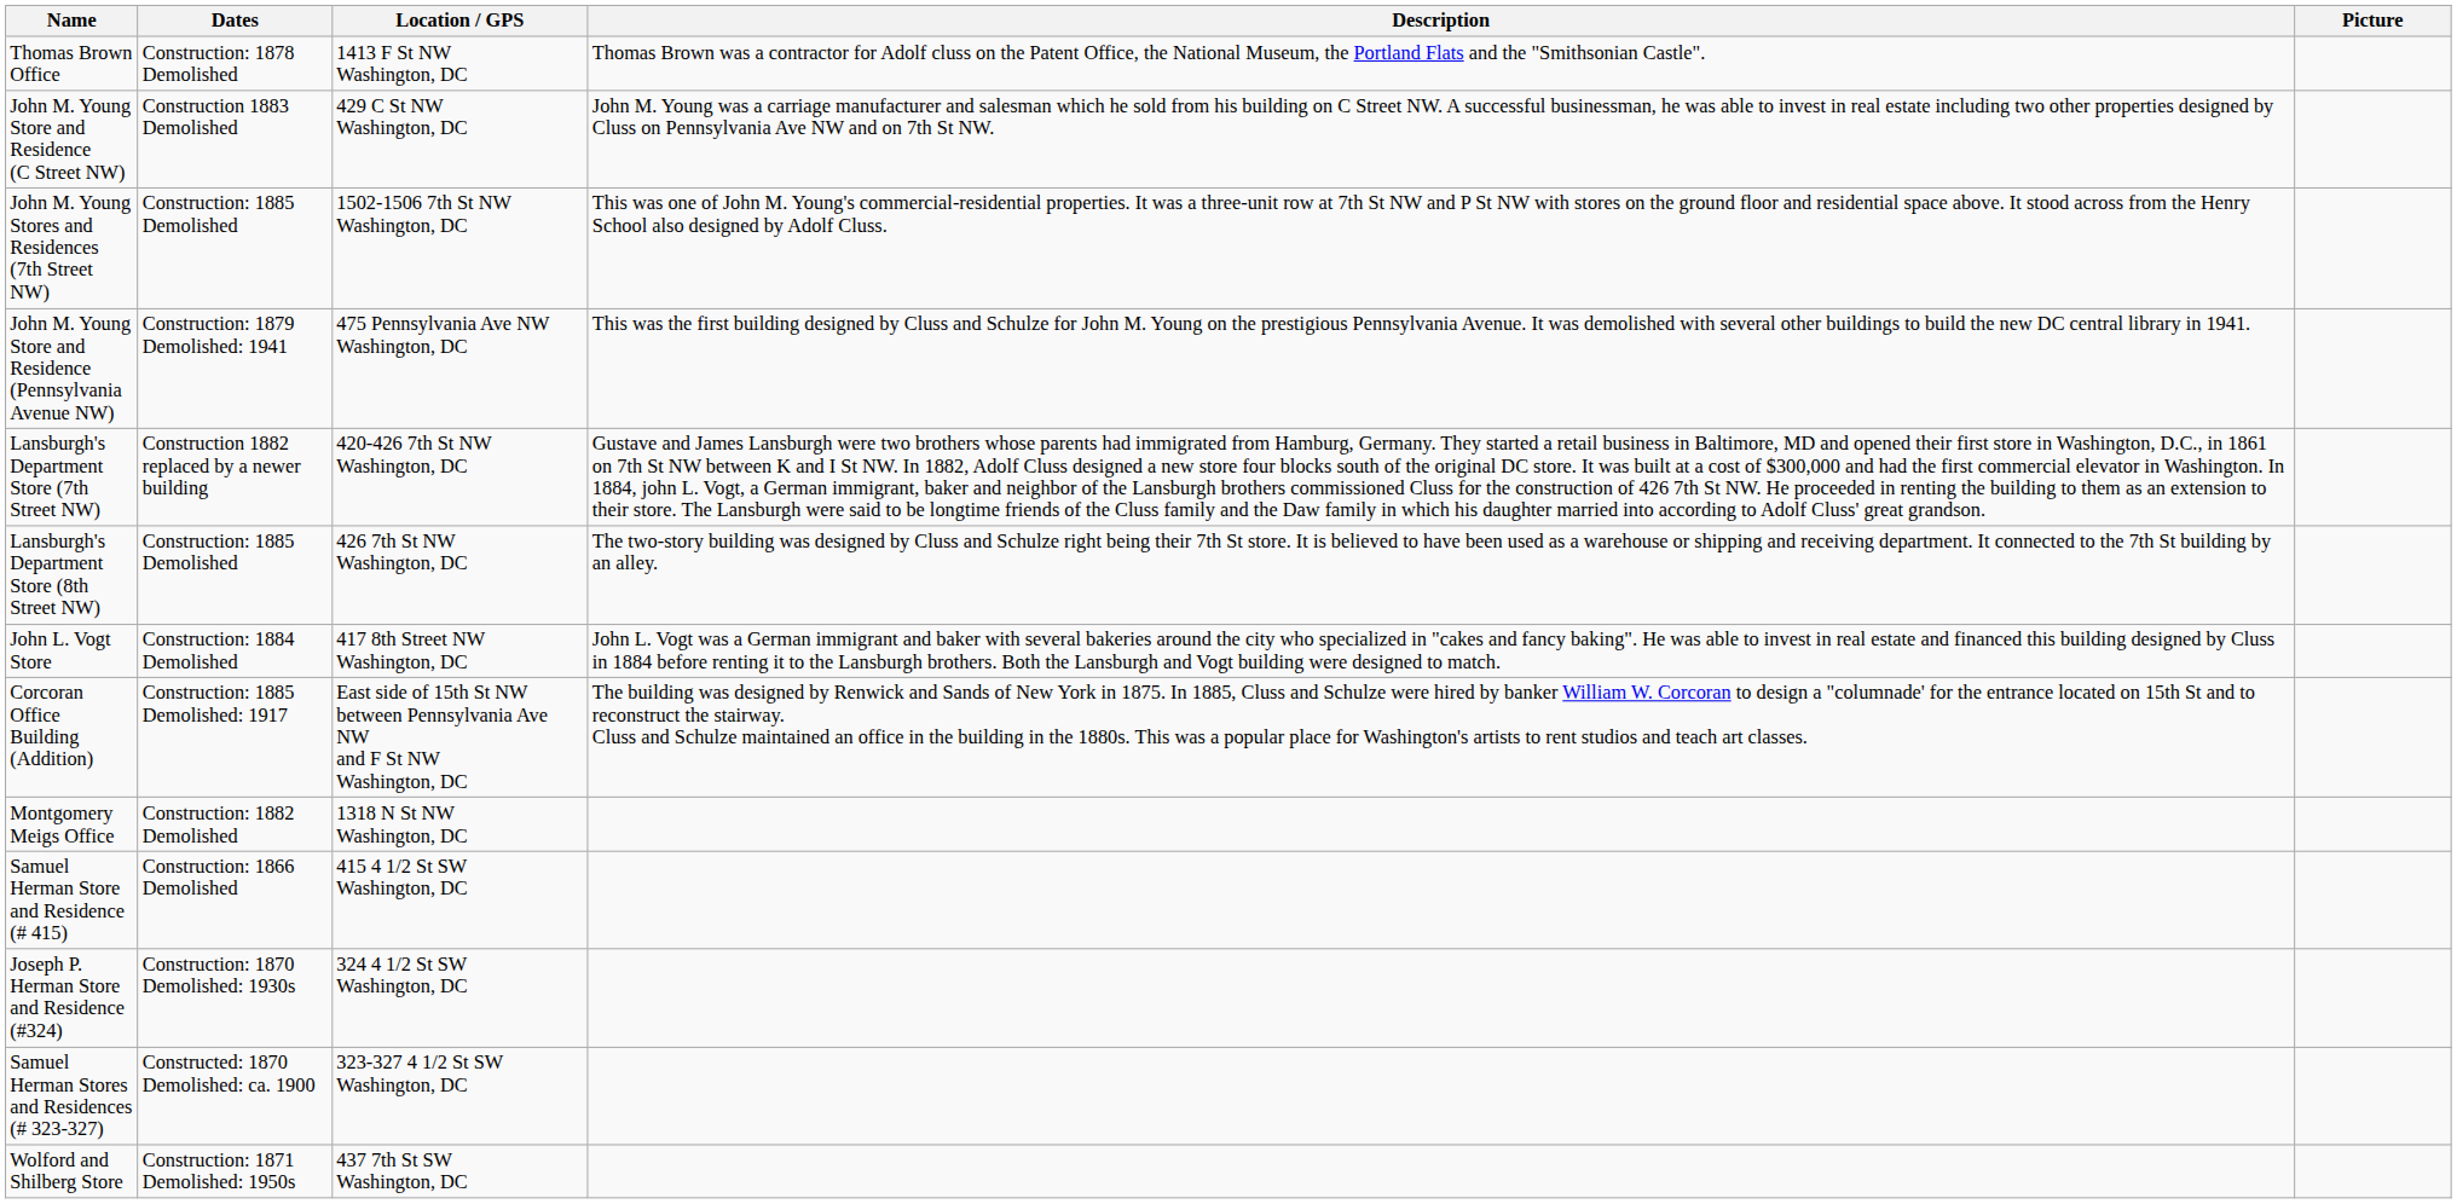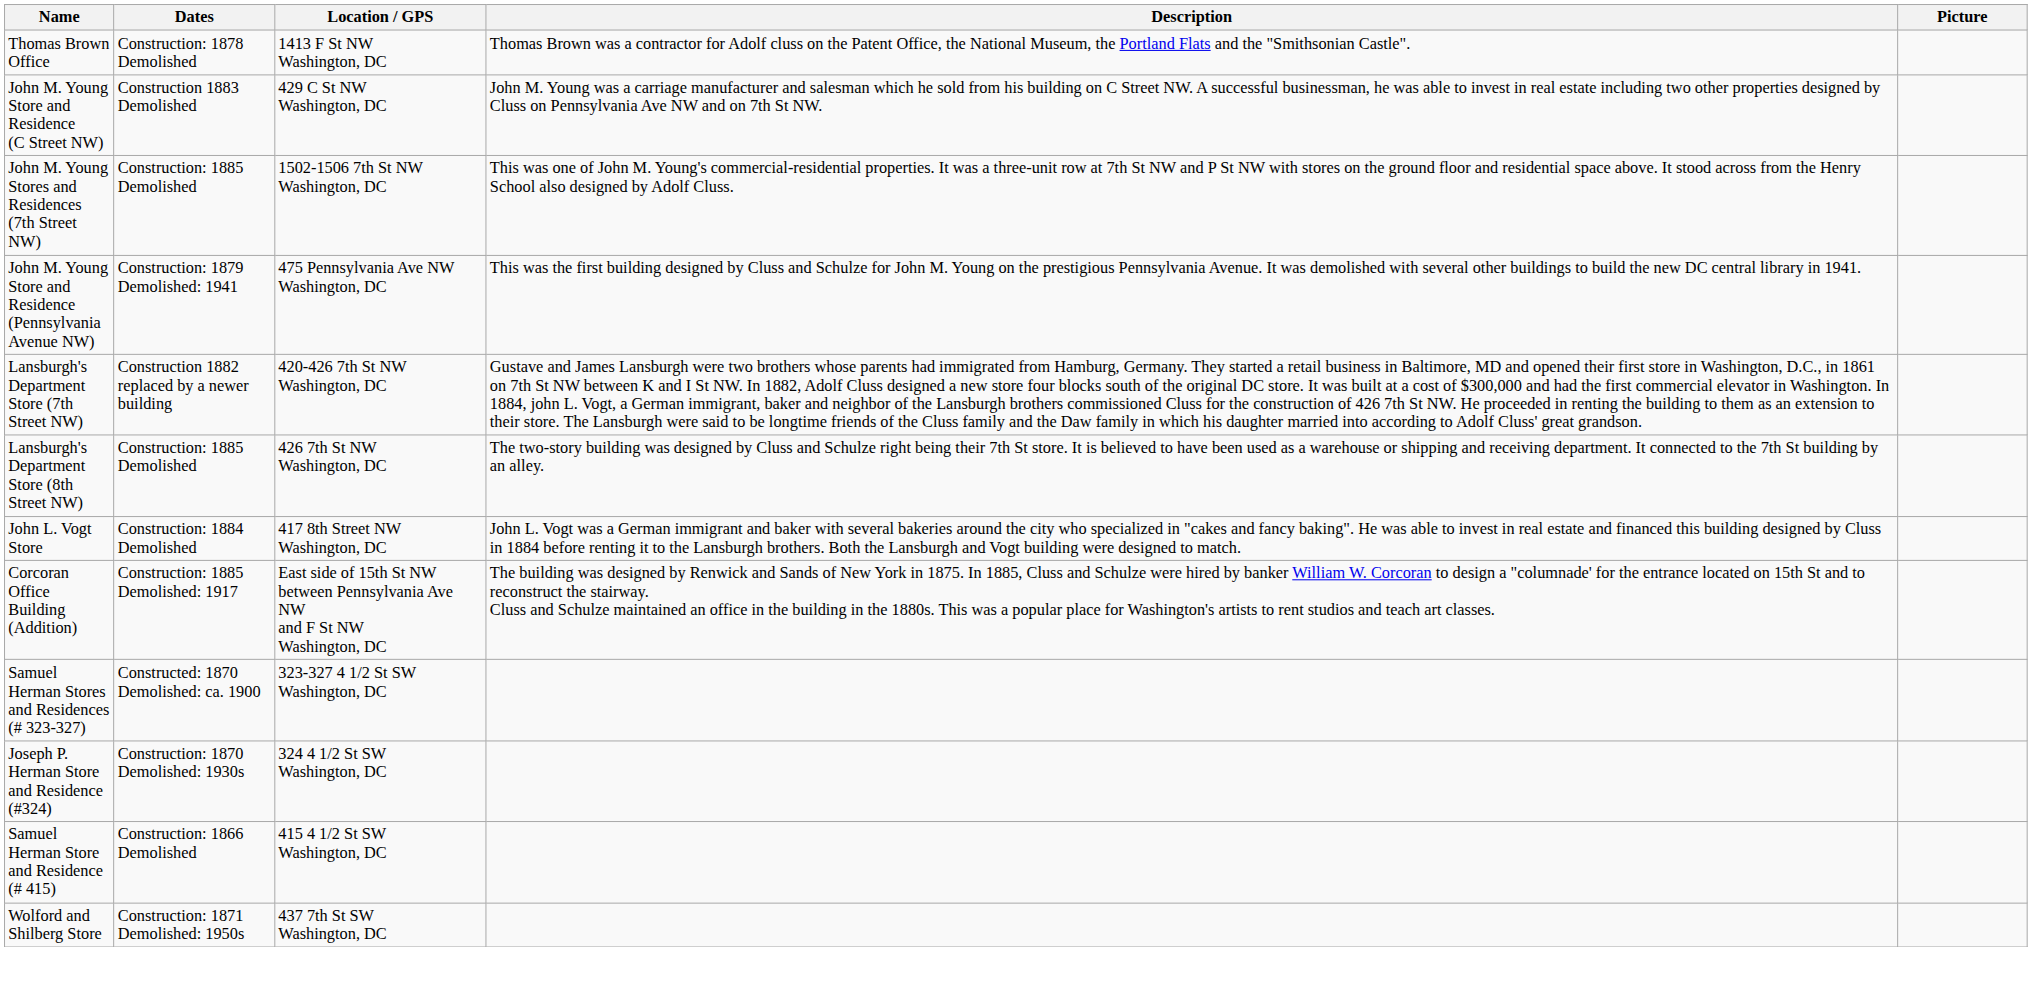- row: Montgomery Meigs Office | Construction: 1882 Demolished | 1318 N St NW Washington, DC
rows swapped: Samuel Herman Store and Residence (# 415) <-> Samuel Herman Stores and Residences (# 323-327)
